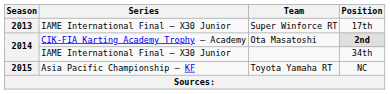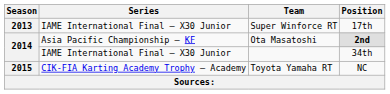Ota Masatoshi | Series: CIK-FIA Karting Academy Trophy — Academy -> Asia Pacific Championship — KF
Toyota Yamaha RT | Series: Asia Pacific Championship — KF -> CIK-FIA Karting Academy Trophy — Academy
